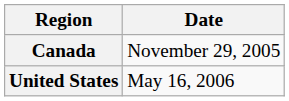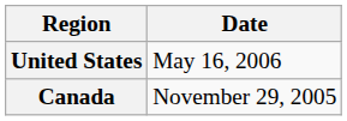rows swapped: Canada <-> United States
